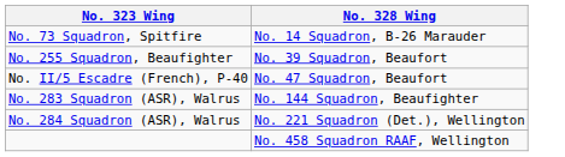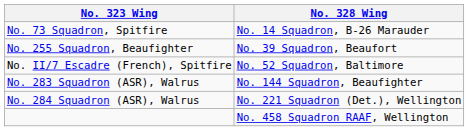- row: No. II/5 Escadre (French), P-40 | No. 47 Squadron, Beaufort
+ row: No. II/7 Escadre (French), Spitfire | No. 52 Squadron, Baltimore
